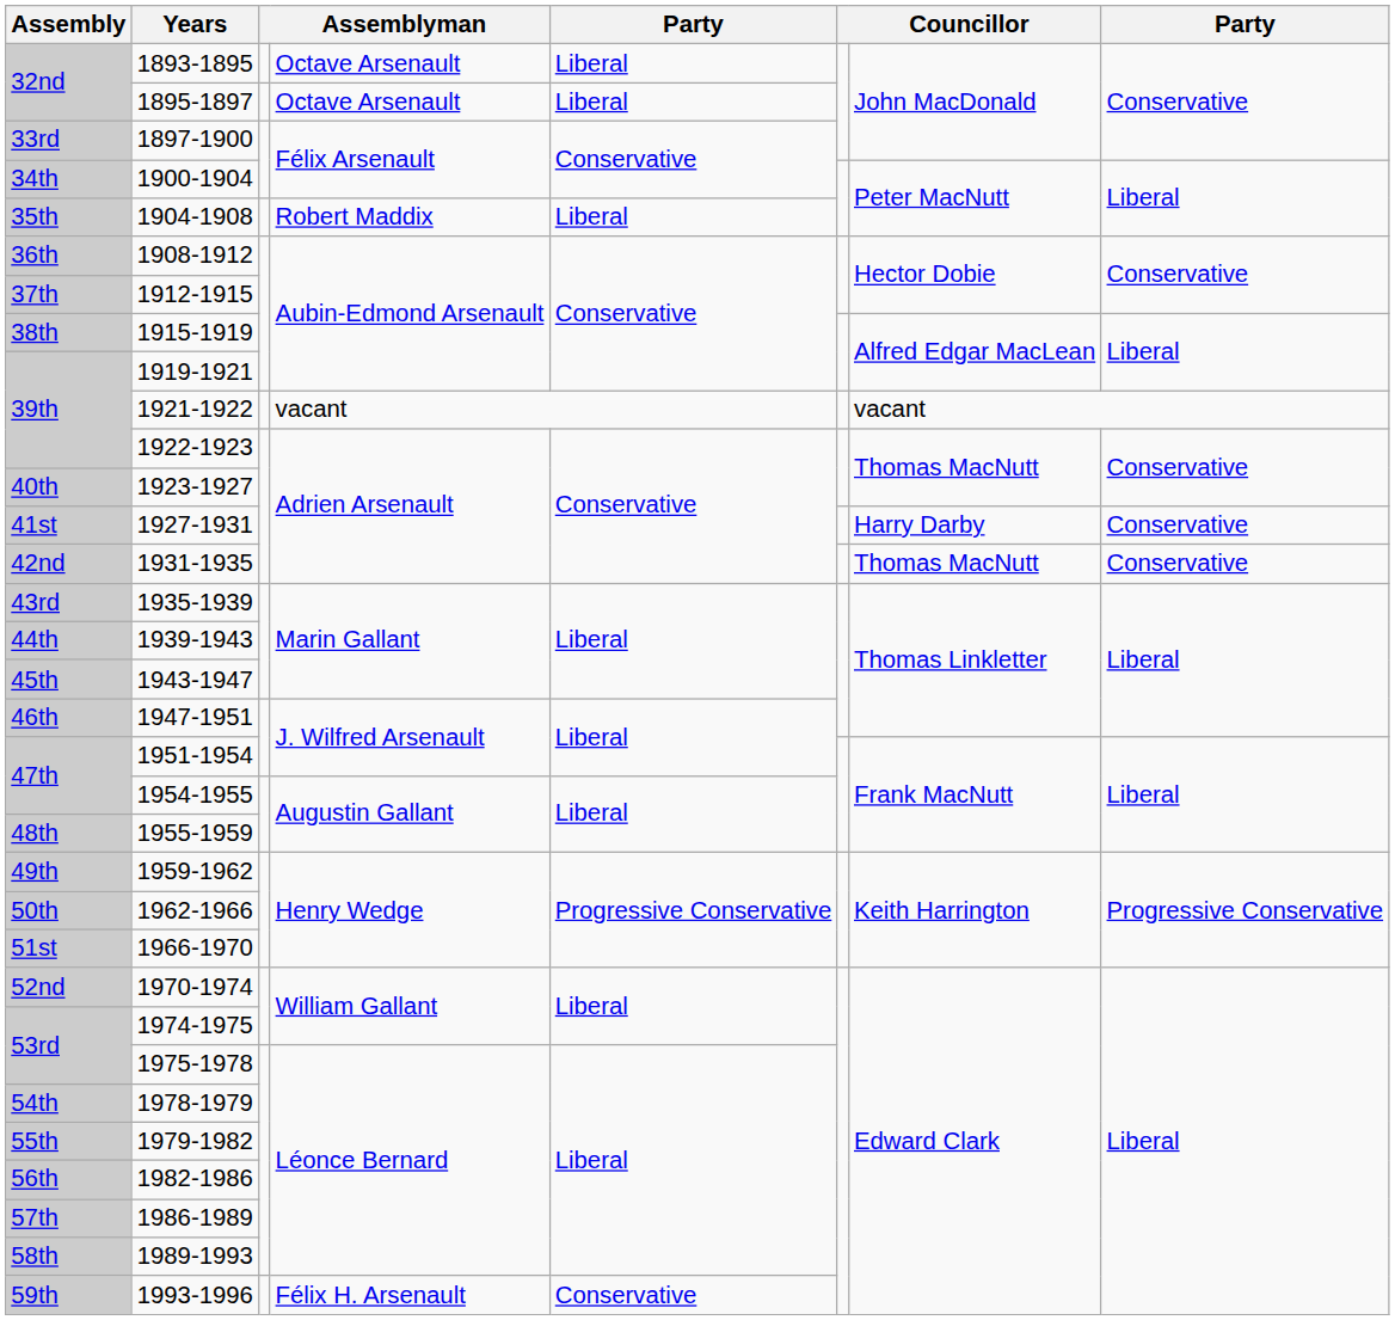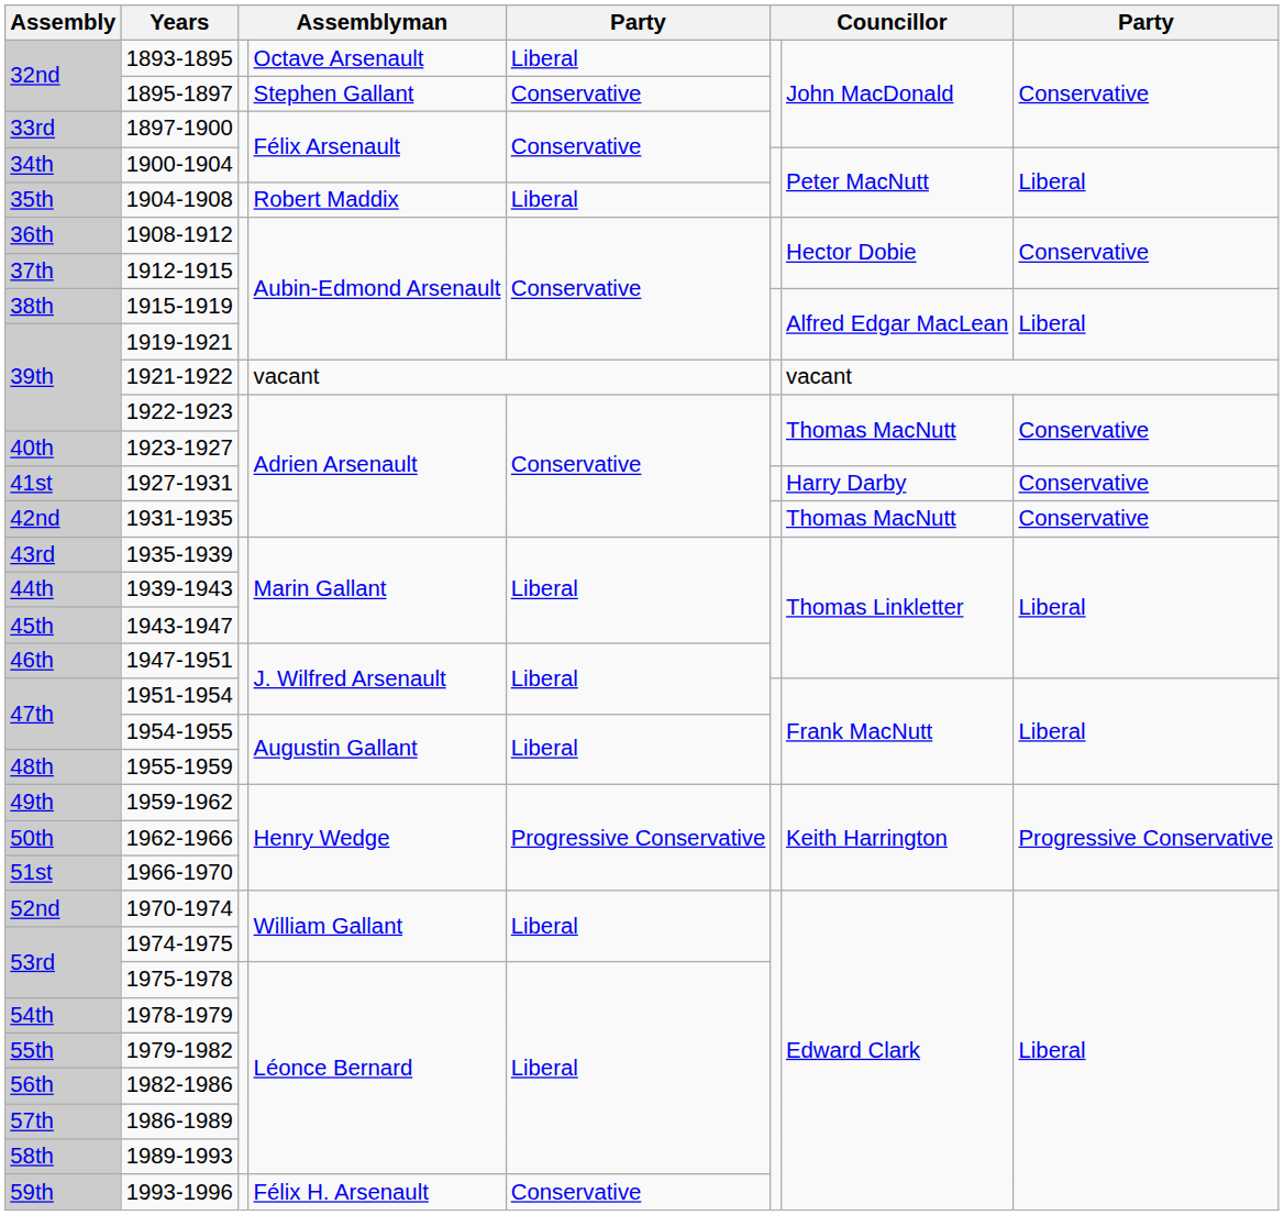1895-1897 | column 4: Octave Arsenault -> Stephen Gallant
1895-1897 | column 5: Liberal -> Conservative
